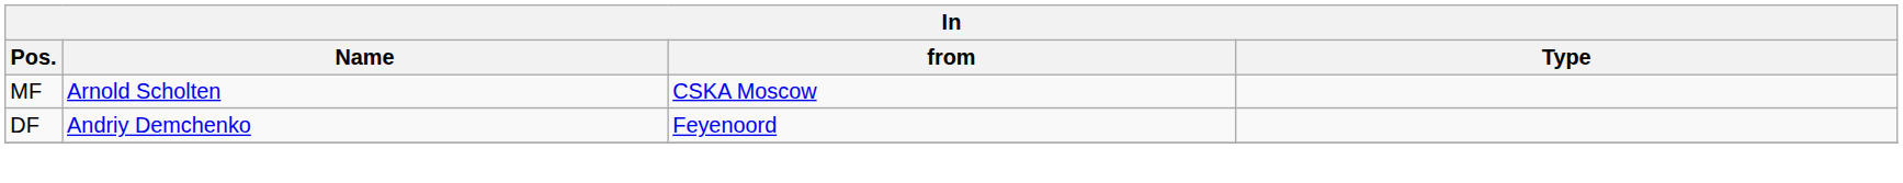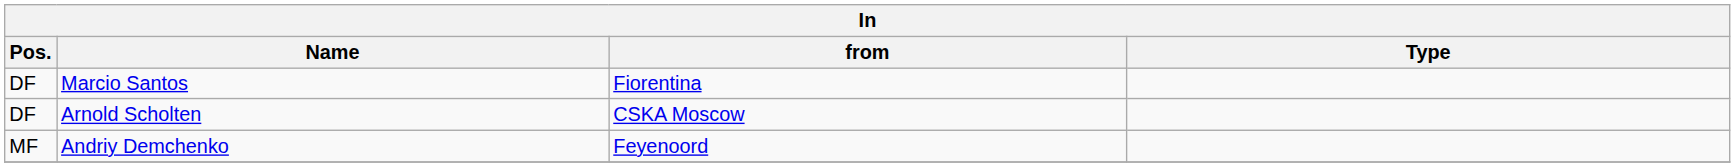+ row: DF | Marcio Santos | Fiorentina
Arnold Scholten | Pos.: MF -> DF
Andriy Demchenko | Pos.: DF -> MF
